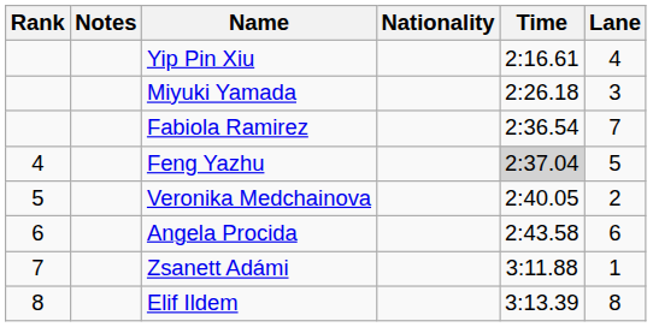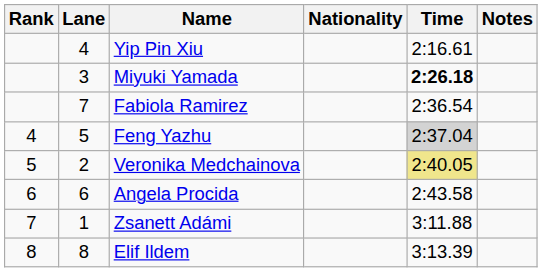columns swapped: Lane <-> Notes
Miyuki Yamada | Time: normal -> bold
Veronika Medchainova | Time: no background -> khaki background
